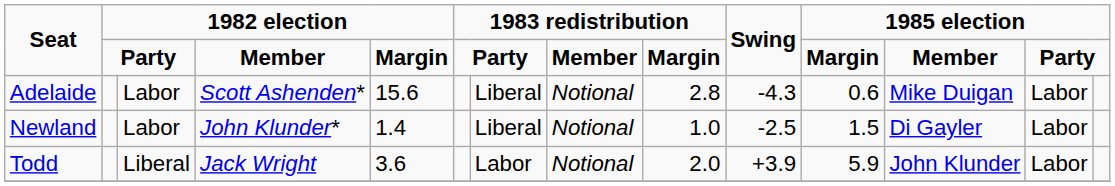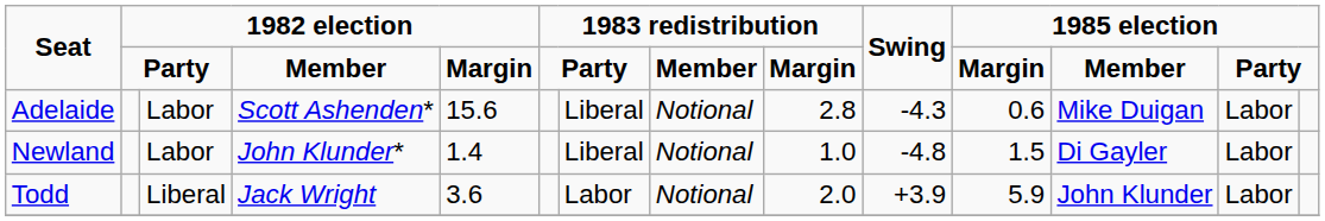Newland | Swing: -2.5 -> -4.8
